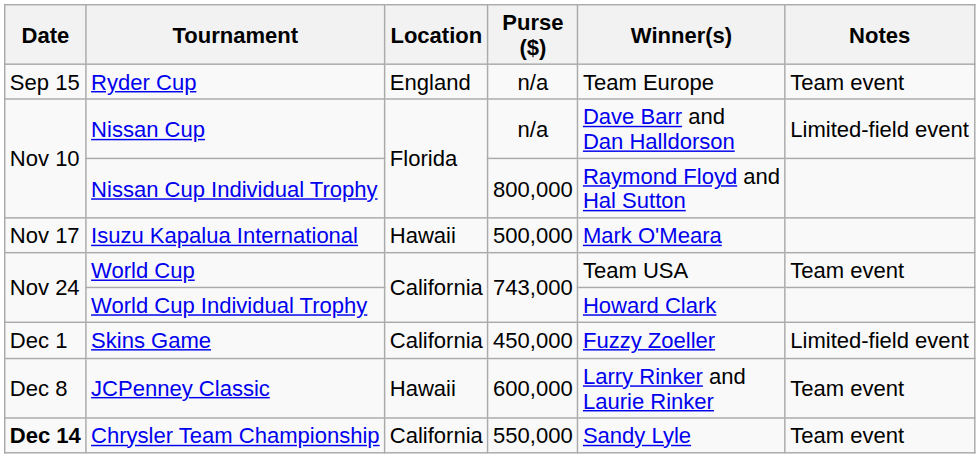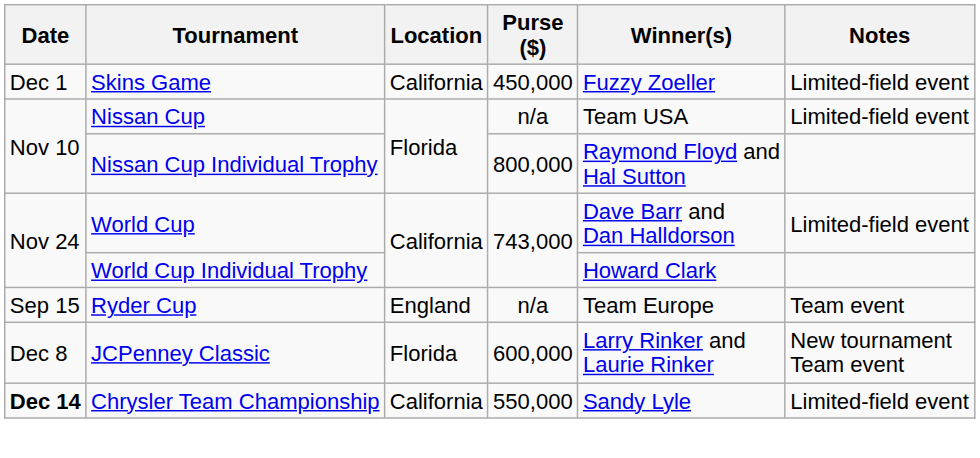rows swapped: Ryder Cup <-> Skins Game
Nissan Cup | Winner(s): Dave Barr and Dan Halldorson -> Team USA
- row: Nov 17 | Isuzu Kapalua International | Hawaii | 500,000 | Mark O'Meara
World Cup | Winner(s): Team USA -> Dave Barr and Dan Halldorson
World Cup | Notes: Team event -> Limited-field event
JCPenney Classic | Location: Hawaii -> Florida
JCPenney Classic | Notes: Team event -> New tournament Team event
Chrysler Team Championship | Notes: Team event -> Limited-field event
